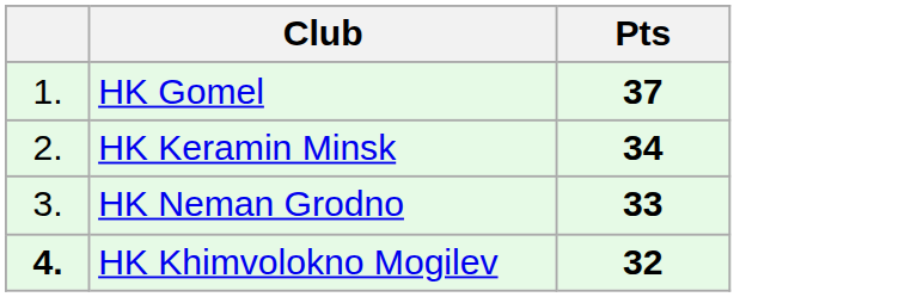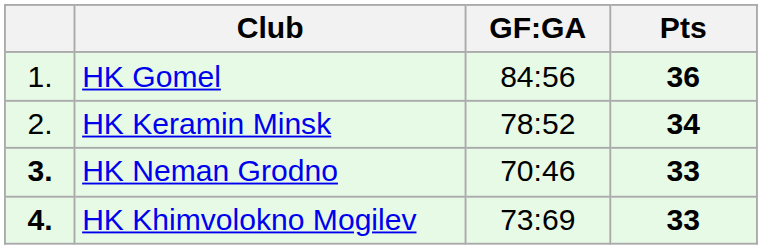+ column: GF:GA | 84:56 | 78:52 | 70:46 | 73:69
HK Gomel | Pts: 37 -> 36
HK Neman Grodno | column 1: normal -> bold
HK Khimvolokno Mogilev | Pts: 32 -> 33
